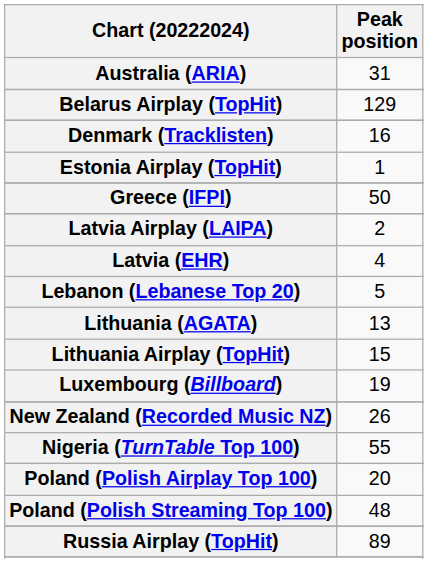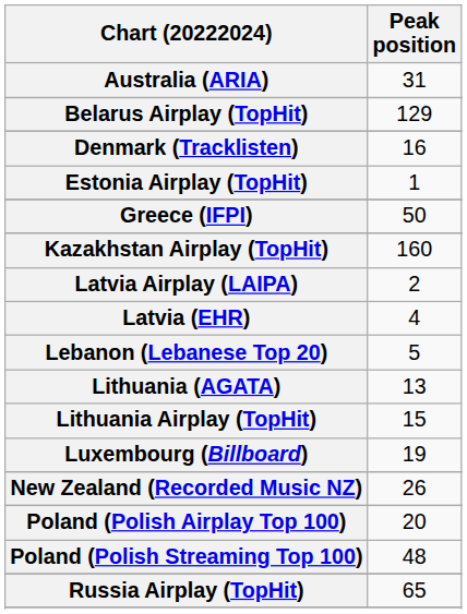+ row: Kazakhstan Airplay (TopHit) | 160
- row: Nigeria (TurnTable Top 100) | 55
Russia Airplay (TopHit) | Peak position: 89 -> 65
